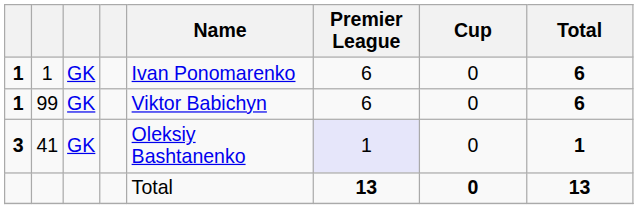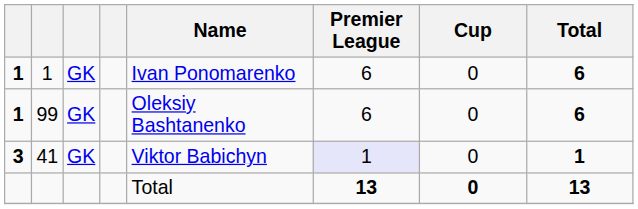99 | Name: Viktor Babichyn -> Oleksiy Bashtanenko
41 | Name: Oleksiy Bashtanenko -> Viktor Babichyn
